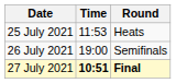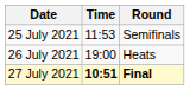25 July 2021 | Round: Heats -> Semifinals
26 July 2021 | Round: Semifinals -> Heats
